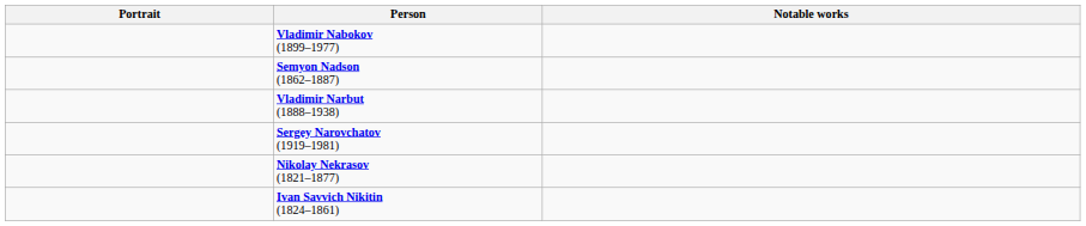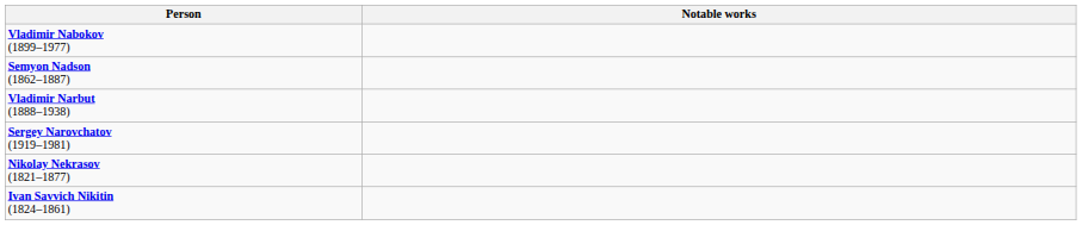- column: Portrait
